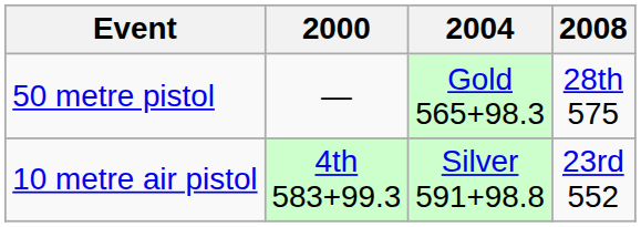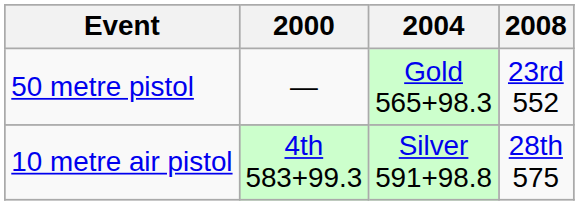50 metre pistol | 2008: 28th 575 -> 23rd 552
10 metre air pistol | 2008: 23rd 552 -> 28th 575
